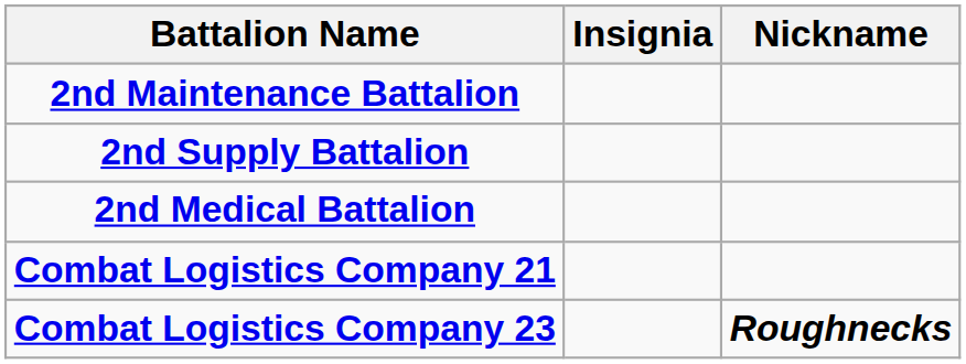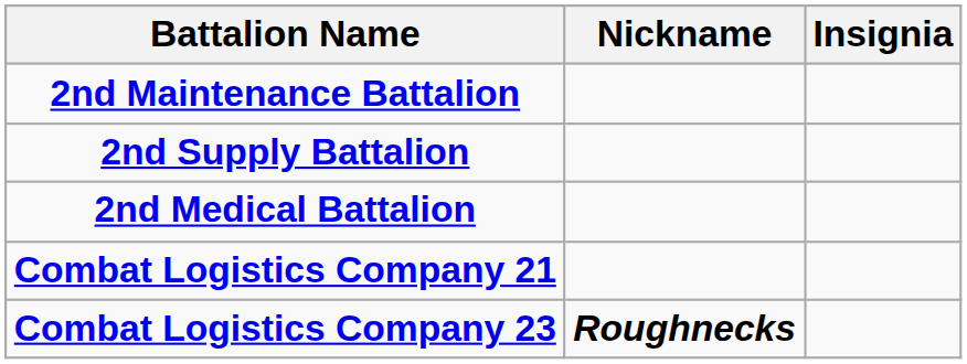columns swapped: Insignia <-> Nickname
